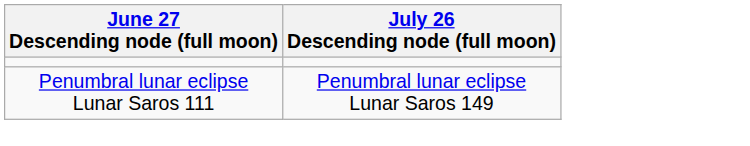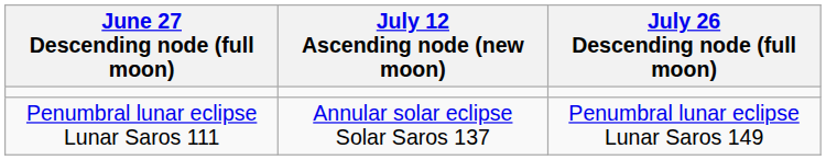+ column: July 12 Ascending node (new moon) | Annular solar eclipse Solar Saros 137
